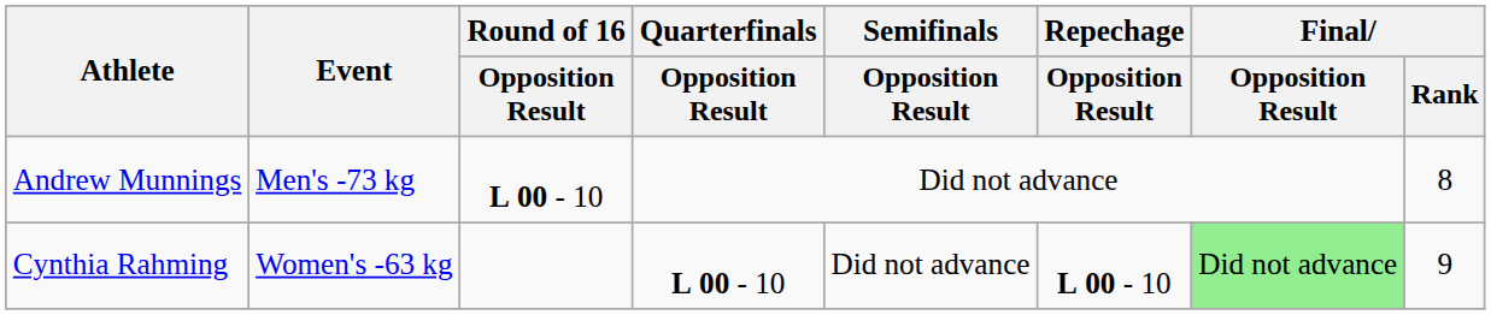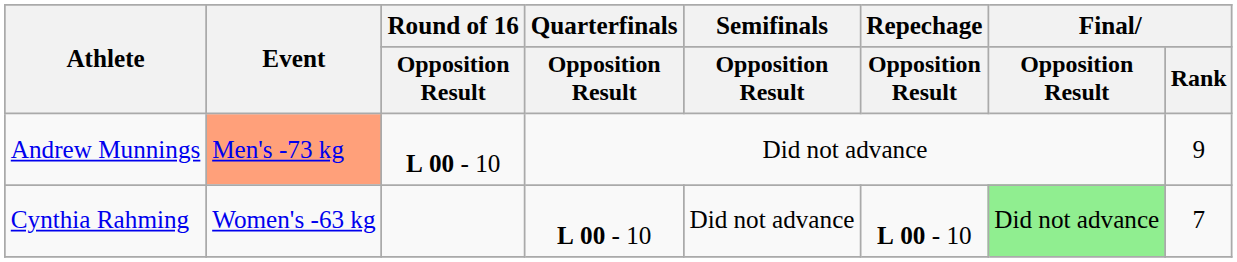Andrew Munnings | Event: no background -> lightsalmon background
Andrew Munnings | Final / Rank: 8 -> 9
Cynthia Rahming | Final / Rank: 9 -> 7
